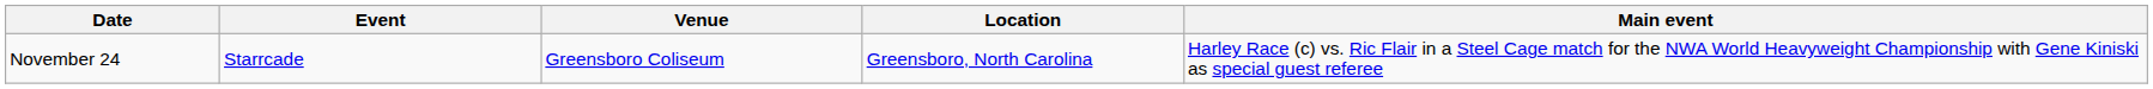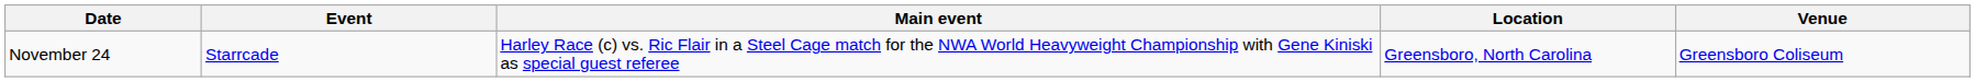columns swapped: Venue <-> Main event
